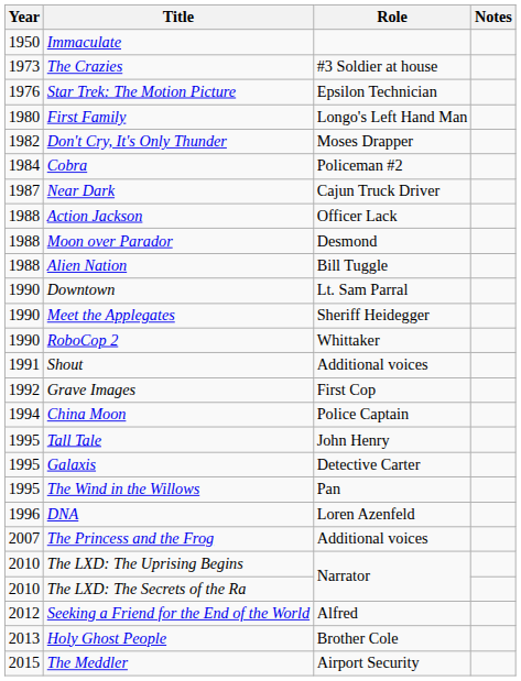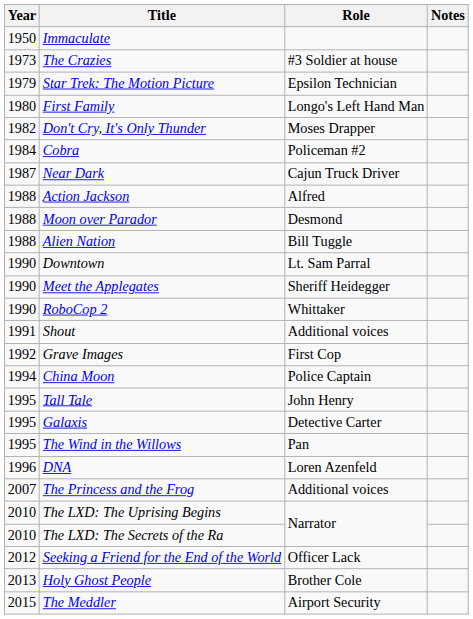Star Trek: The Motion Picture | Year: 1976 -> 1979
Action Jackson | Role: Officer Lack -> Alfred
Seeking a Friend for the End of the World | Role: Alfred -> Officer Lack
